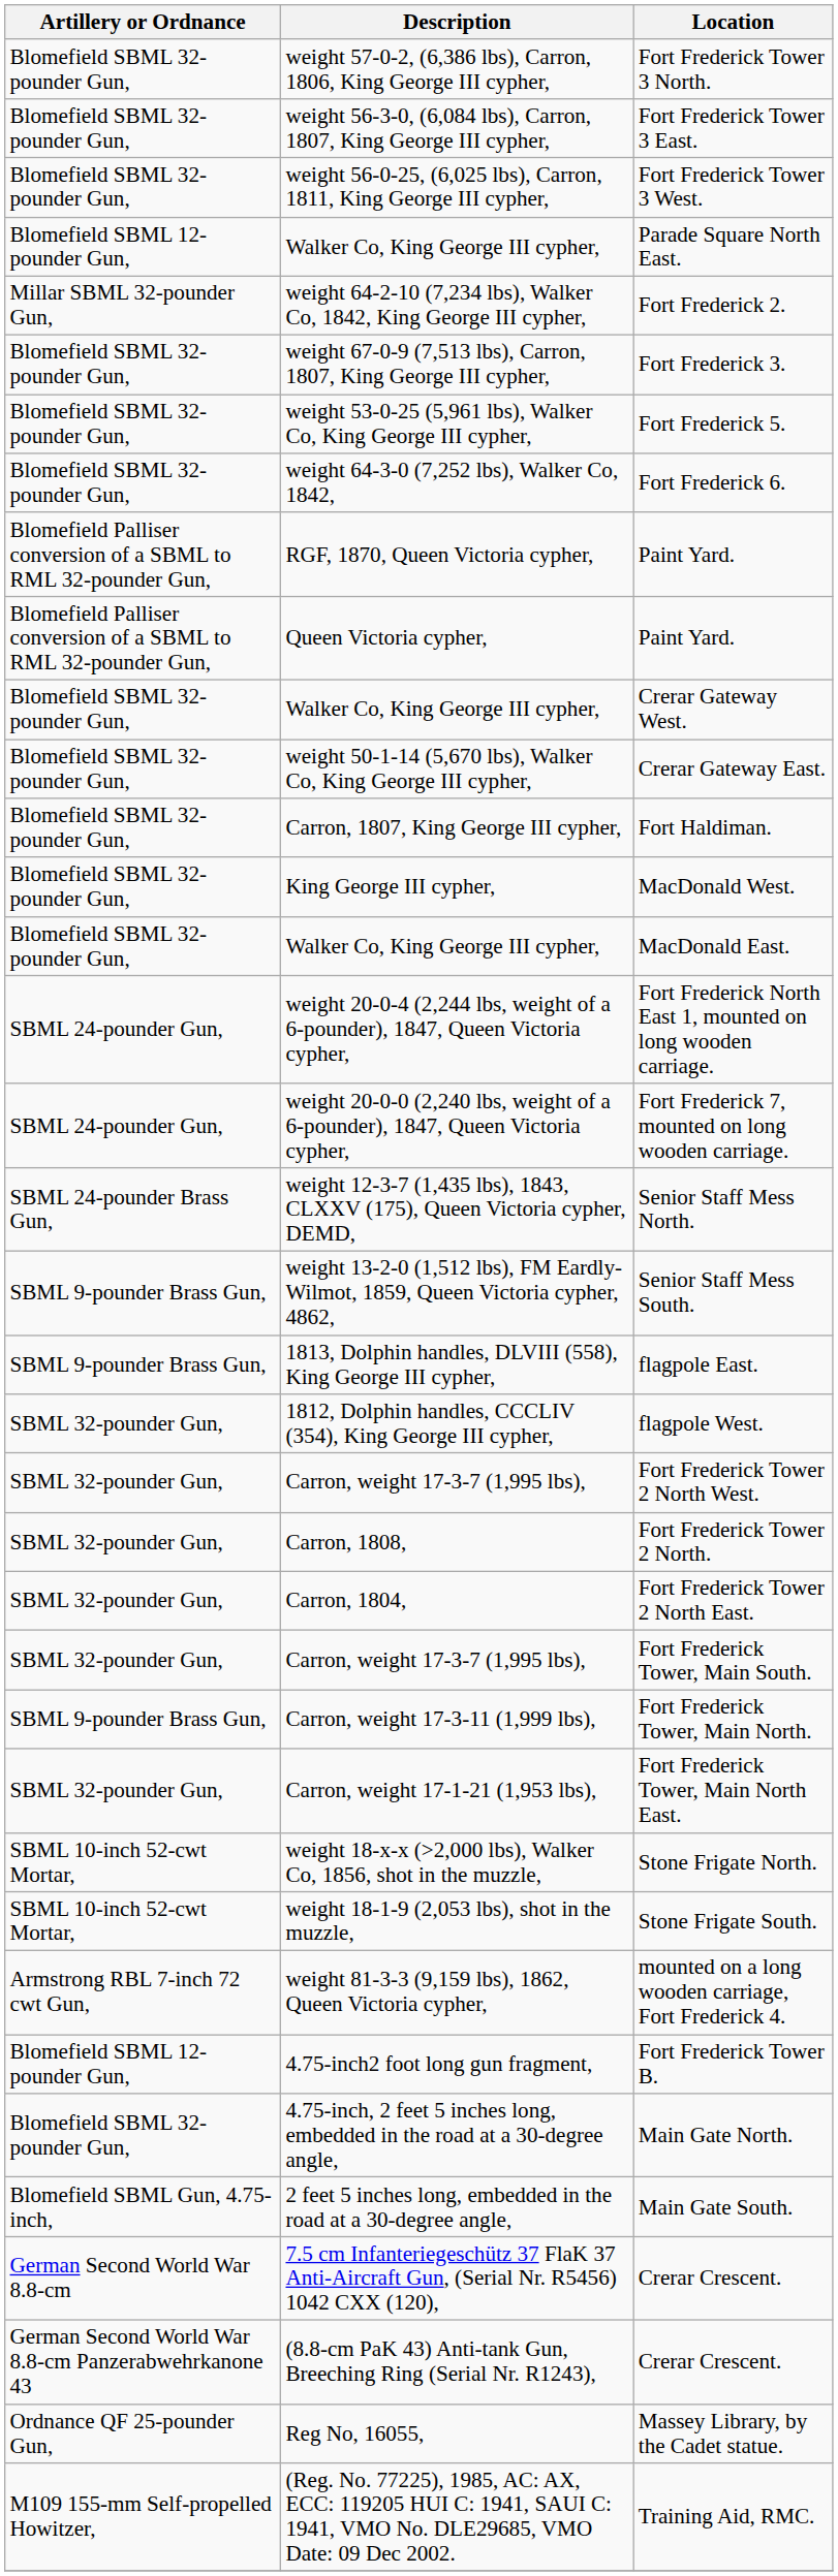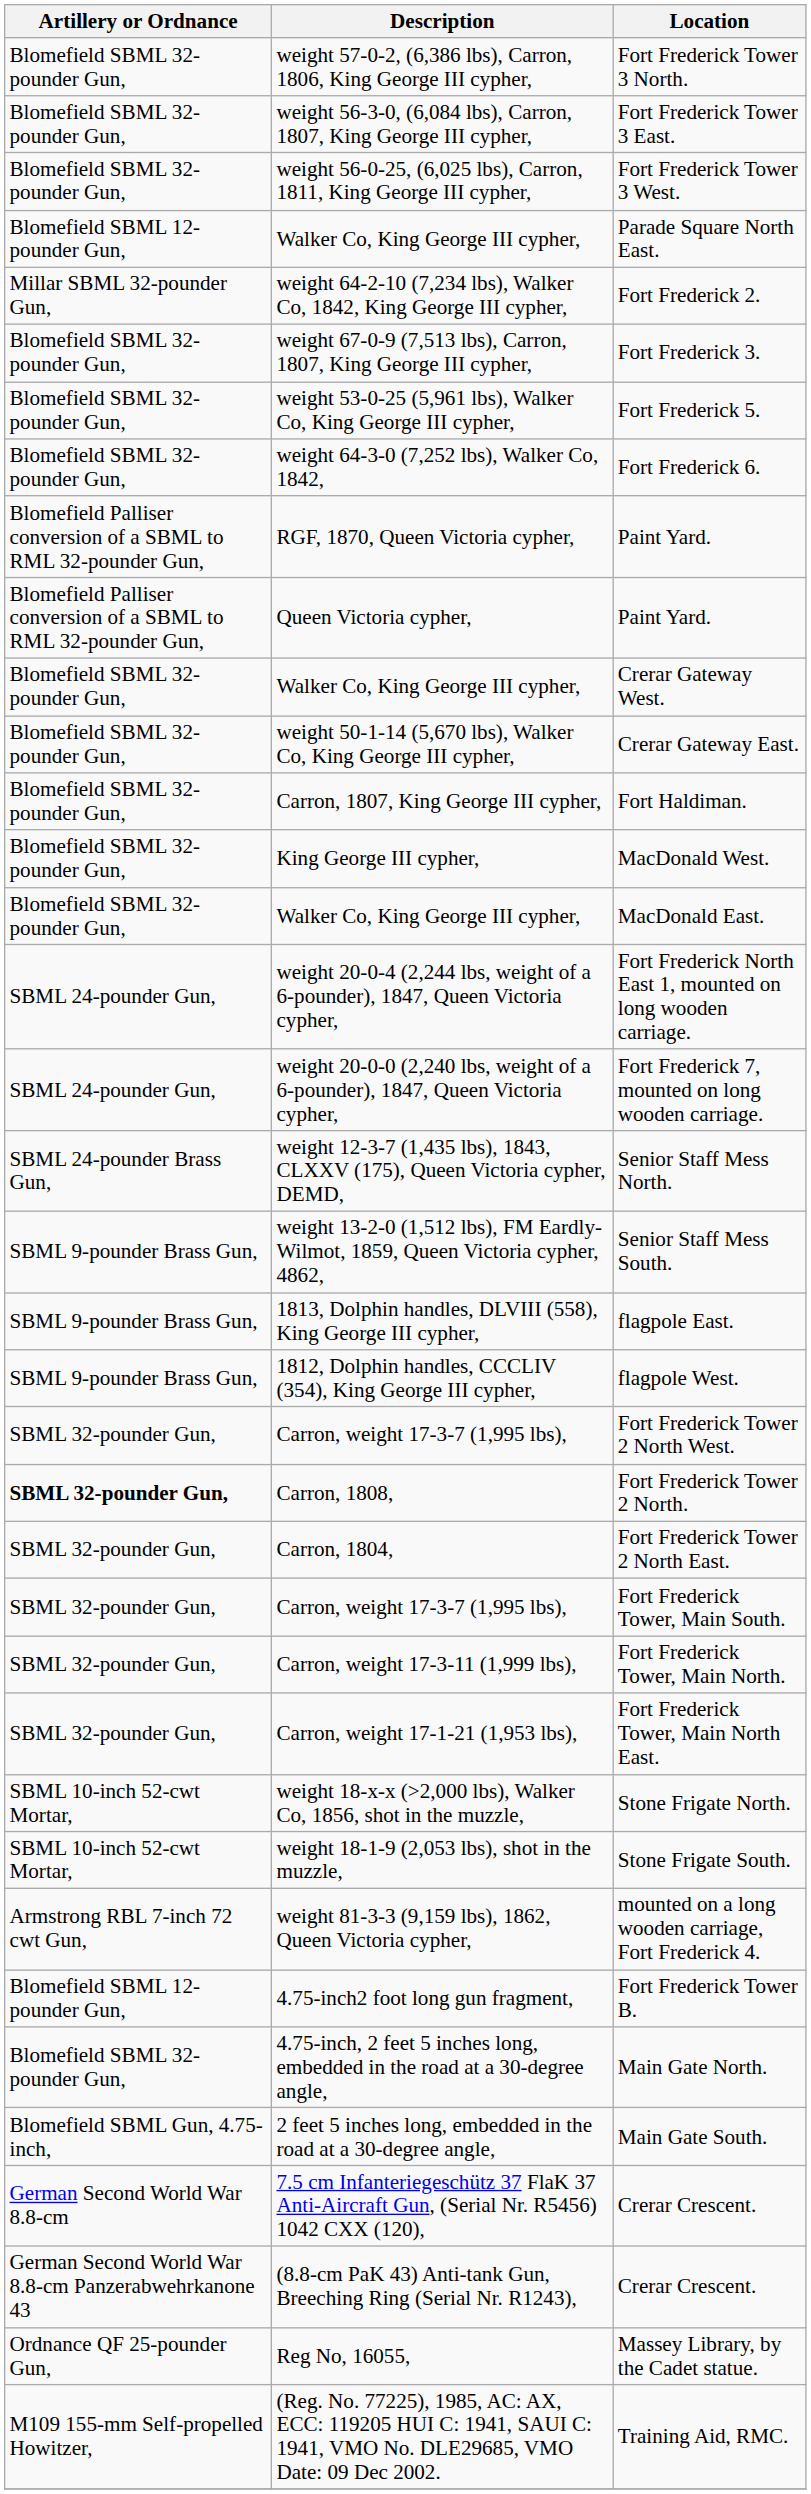flagpole West. | Artillery or Ordnance: SBML 32-pounder Gun, -> SBML 9-pounder Brass Gun,
Fort Frederick Tower 2 North. | Artillery or Ordnance: normal -> bold
Fort Frederick Tower, Main North. | Artillery or Ordnance: SBML 9-pounder Brass Gun, -> SBML 32-pounder Gun,
